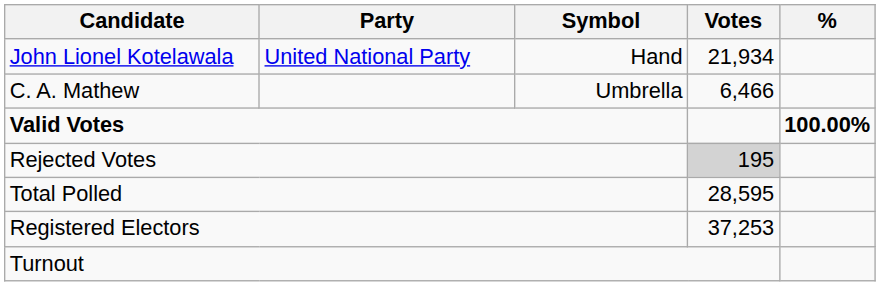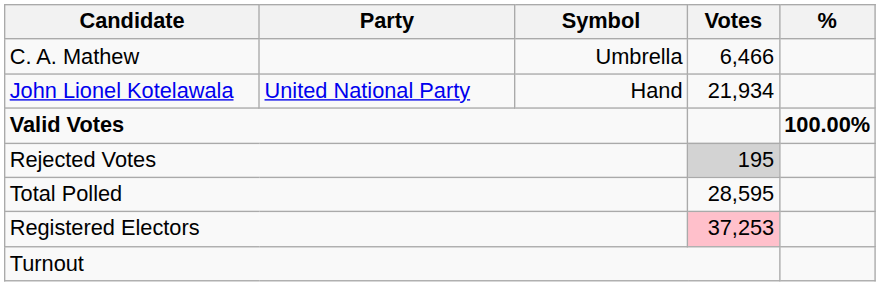rows swapped: John Lionel Kotelawala <-> C. A. Mathew
Registered Electors | Votes: no background -> pink background
